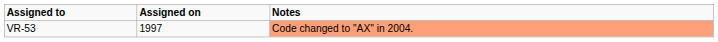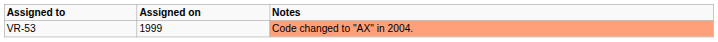VR-53 | Assigned on: 1997 -> 1999
